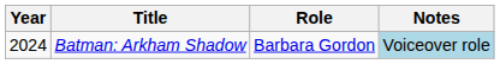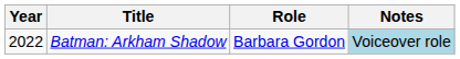Batman: Arkham Shadow | Year: 2024 -> 2022
